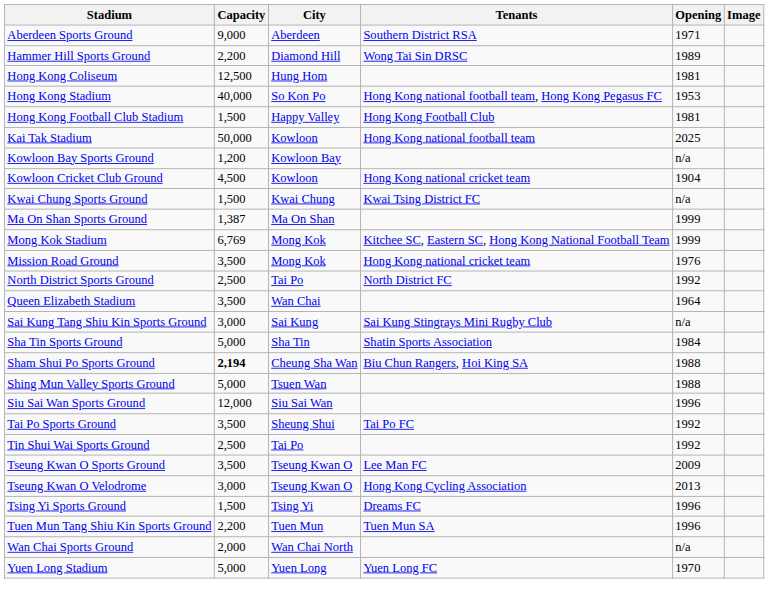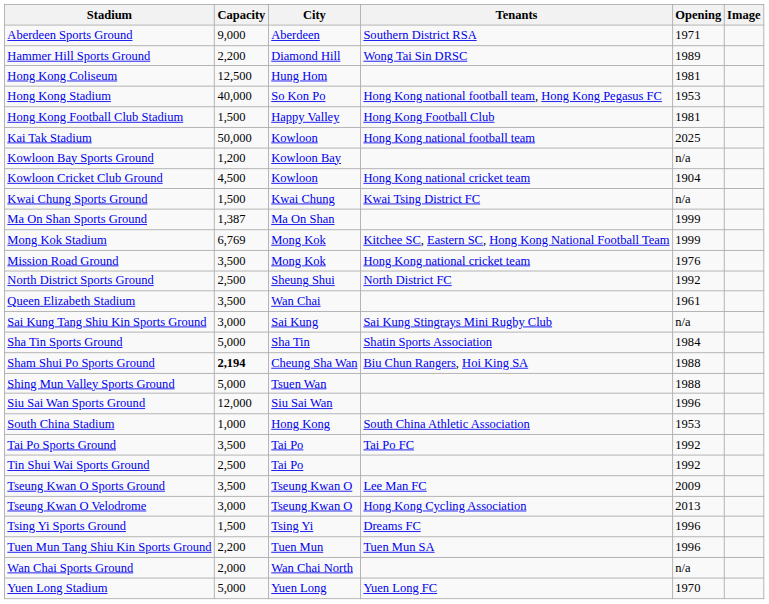North District Sports Ground | City: Tai Po -> Sheung Shui
Queen Elizabeth Stadium | Opening: 1964 -> 1961
+ row: South China Stadium | 1,000 | Hong Kong | South China Athletic Association | 1953
Tai Po Sports Ground | City: Sheung Shui -> Tai Po
